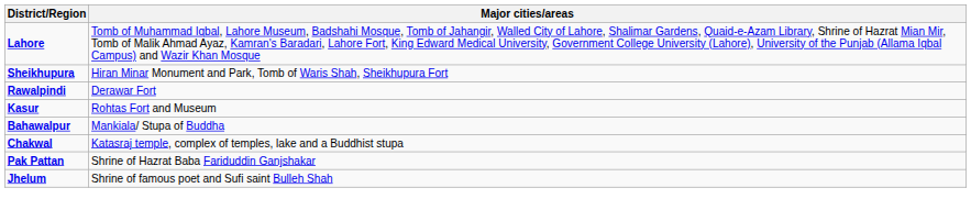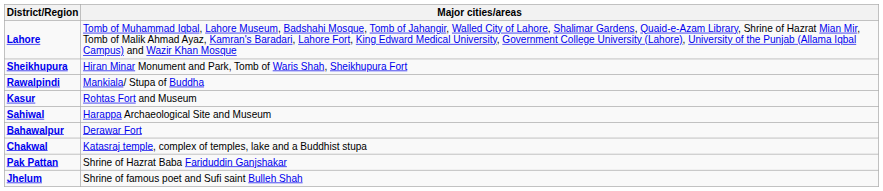Rawalpindi | Major cities/areas: Derawar Fort -> Mankiala/ Stupa of Buddha
+ row: Sahiwal | Harappa Archaeological Site and Museum
Bahawalpur | Major cities/areas: Mankiala/ Stupa of Buddha -> Derawar Fort
